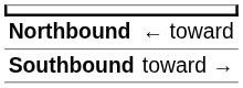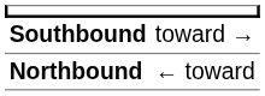rows swapped: Northbound <-> Southbound
